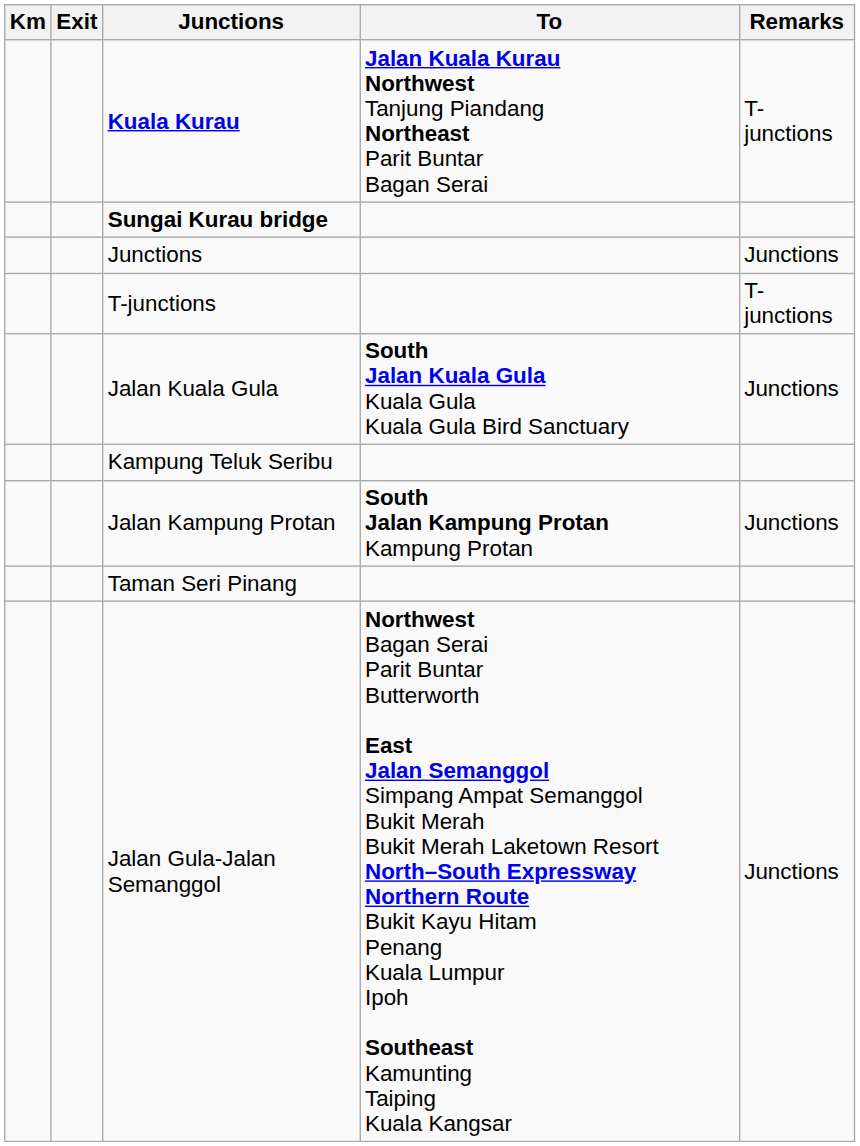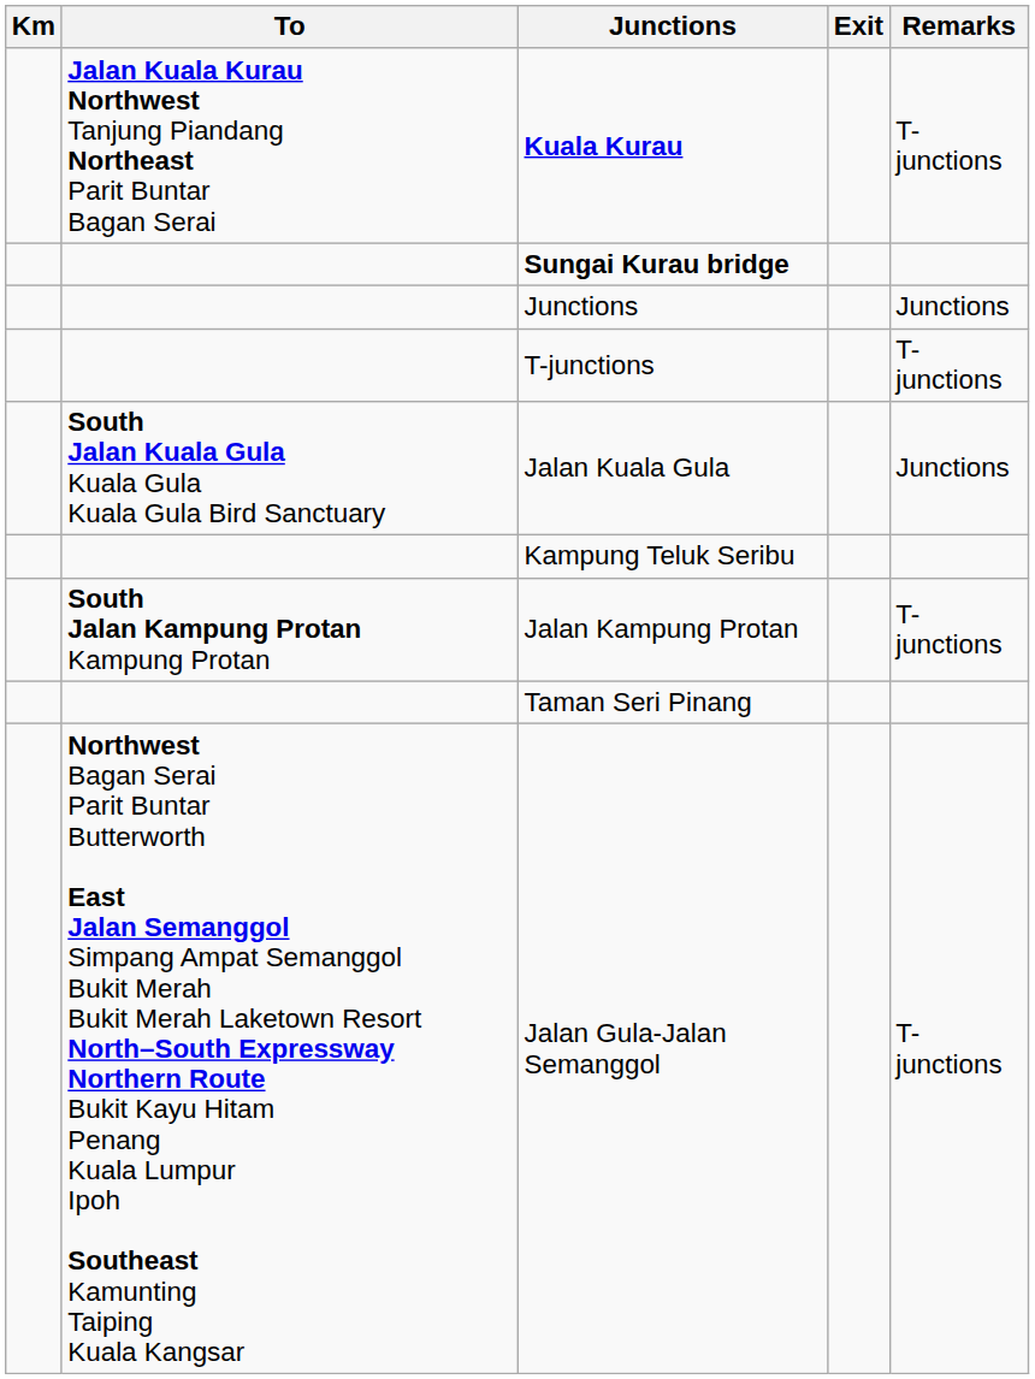columns swapped: Exit <-> To
Jalan Kampung Protan | Remarks: Junctions -> T-junctions
Jalan Gula-Jalan Semanggol | Remarks: Junctions -> T-junctions
